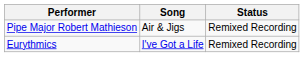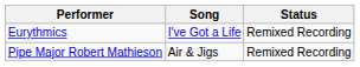rows swapped: Pipe Major Robert Mathieson <-> Eurythmics
